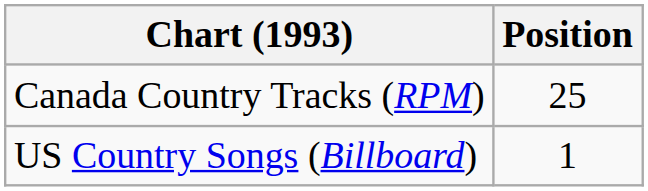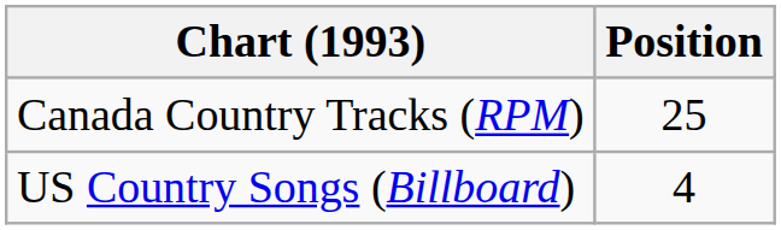US Country Songs (Billboard) | Position: 1 -> 4
